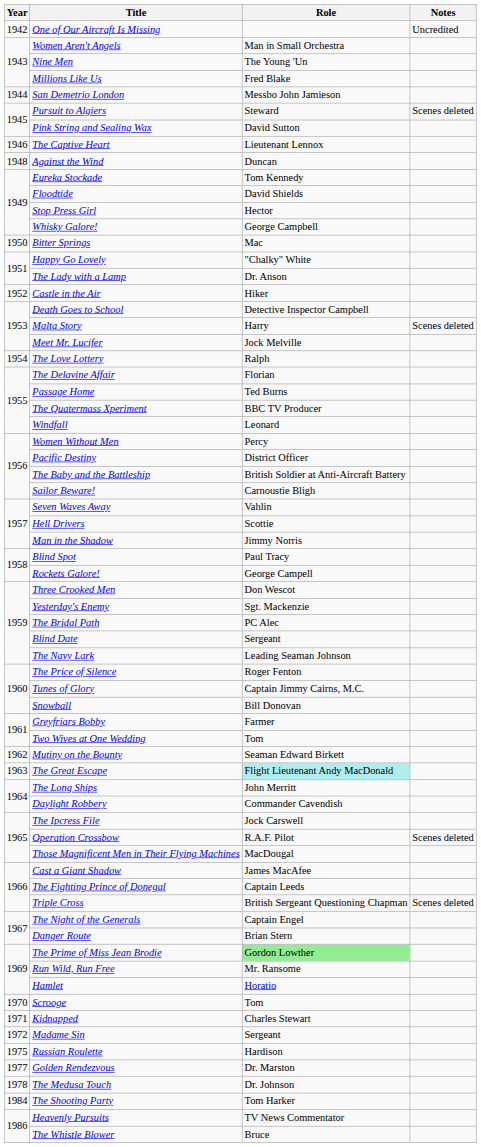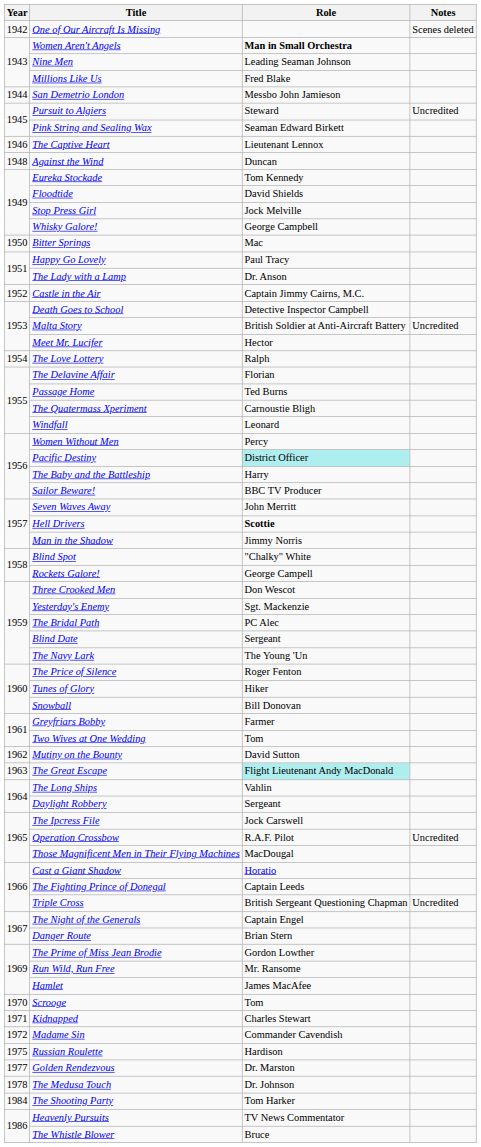One of Our Aircraft Is Missing | Notes: Uncredited -> Scenes deleted
Women Aren't Angels | Role: normal -> bold
Nine Men | Role: The Young 'Un -> Leading Seaman Johnson
Pursuit to Algiers | Notes: Scenes deleted -> Uncredited
Pink String and Sealing Wax | Role: David Sutton -> Seaman Edward Birkett
Stop Press Girl | Role: Hector -> Jock Melville
Happy Go Lovely | Role: "Chalky" White -> Paul Tracy
Castle in the Air | Role: Hiker -> Captain Jimmy Cairns, M.C.
Malta Story | Role: Harry -> British Soldier at Anti-Aircraft Battery
Malta Story | Notes: Scenes deleted -> Uncredited
Meet Mr. Lucifer | Role: Jock Melville -> Hector
The Quatermass Xperiment | Role: BBC TV Producer -> Carnoustie Bligh
Pacific Destiny | Role: no background -> paleturquoise background
The Baby and the Battleship | Role: British Soldier at Anti-Aircraft Battery -> Harry
Sailor Beware! | Role: Carnoustie Bligh -> BBC TV Producer
Seven Waves Away | Role: Vahlin -> John Merritt
Hell Drivers | Role: normal -> bold
Blind Spot | Role: Paul Tracy -> "Chalky" White
The Navy Lark | Role: Leading Seaman Johnson -> The Young 'Un
Tunes of Glory | Role: Captain Jimmy Cairns, M.C. -> Hiker
Mutiny on the Bounty | Role: Seaman Edward Birkett -> David Sutton
The Long Ships | Role: John Merritt -> Vahlin
Daylight Robbery | Role: Commander Cavendish -> Sergeant
Operation Crossbow | Notes: Scenes deleted -> Uncredited
Cast a Giant Shadow | Role: James MacAfee -> Horatio
Triple Cross | Notes: Scenes deleted -> Uncredited
The Prime of Miss Jean Brodie | Role: lightgreen background -> no background
Hamlet | Role: Horatio -> James MacAfee
Madame Sin | Role: Sergeant -> Commander Cavendish
